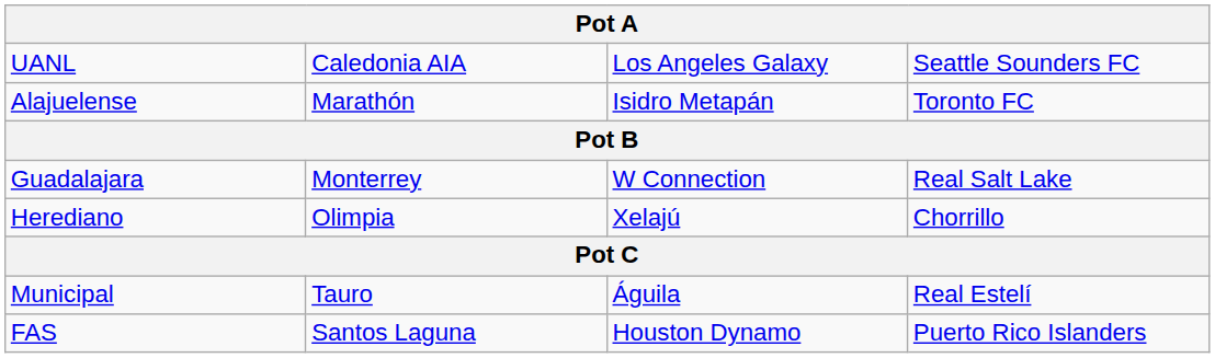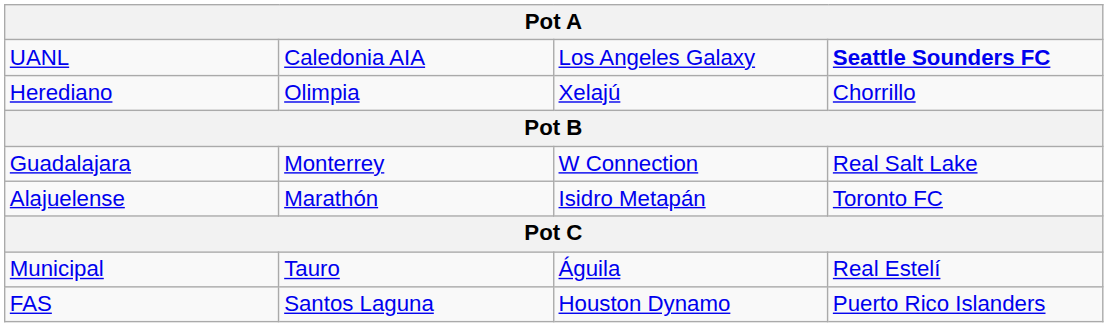UANL | column 4: normal -> bold
rows swapped: Herediano <-> Alajuelense
